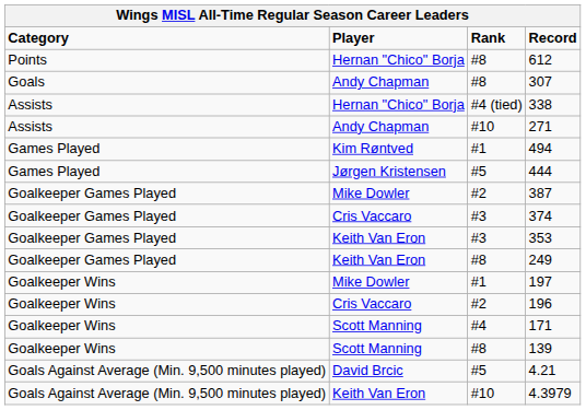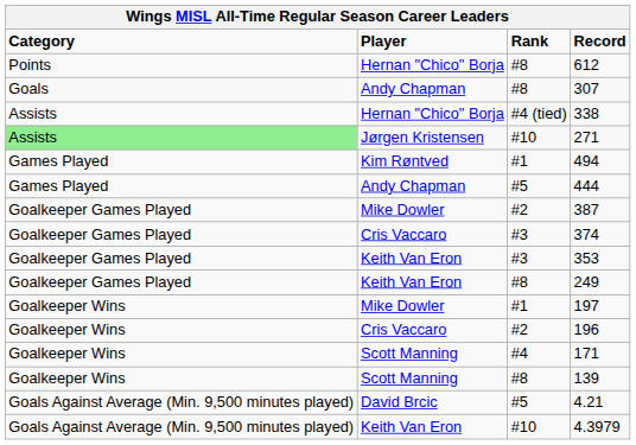271 | Category: no background -> lightgreen background
271 | Player: Andy Chapman -> Jørgen Kristensen
444 | Player: Jørgen Kristensen -> Andy Chapman
